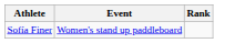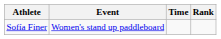+ column: Time
